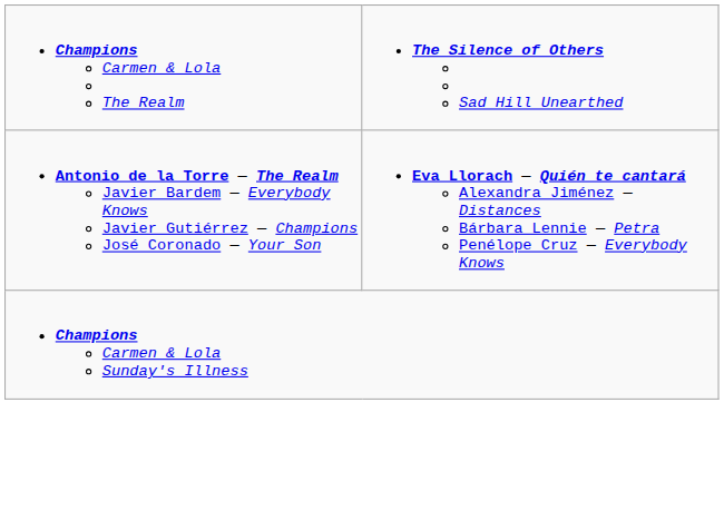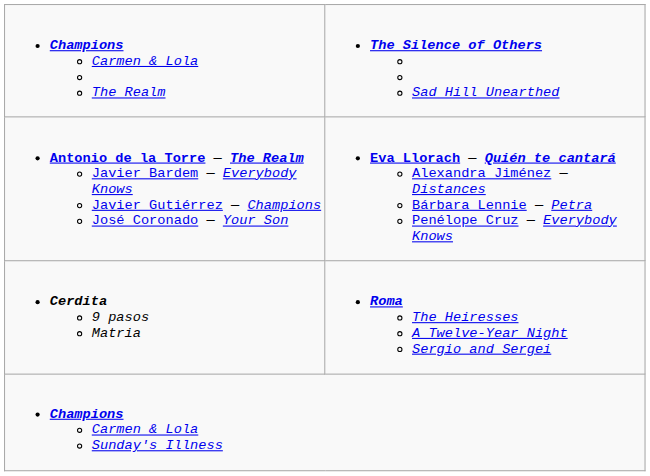+ row: Cerdita 9 pasos Matria | Roma The Heiresses A Twelve-Year Night Sergio and Sergei
